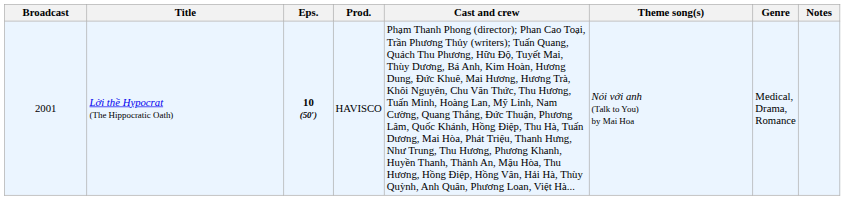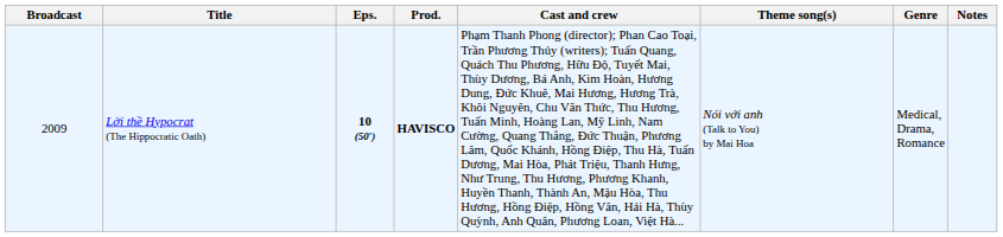Lời thề Hypocrat (The Hippocratic Oath) | Broadcast: 2001 -> 2009
Lời thề Hypocrat (The Hippocratic Oath) | Prod.: normal -> bold
